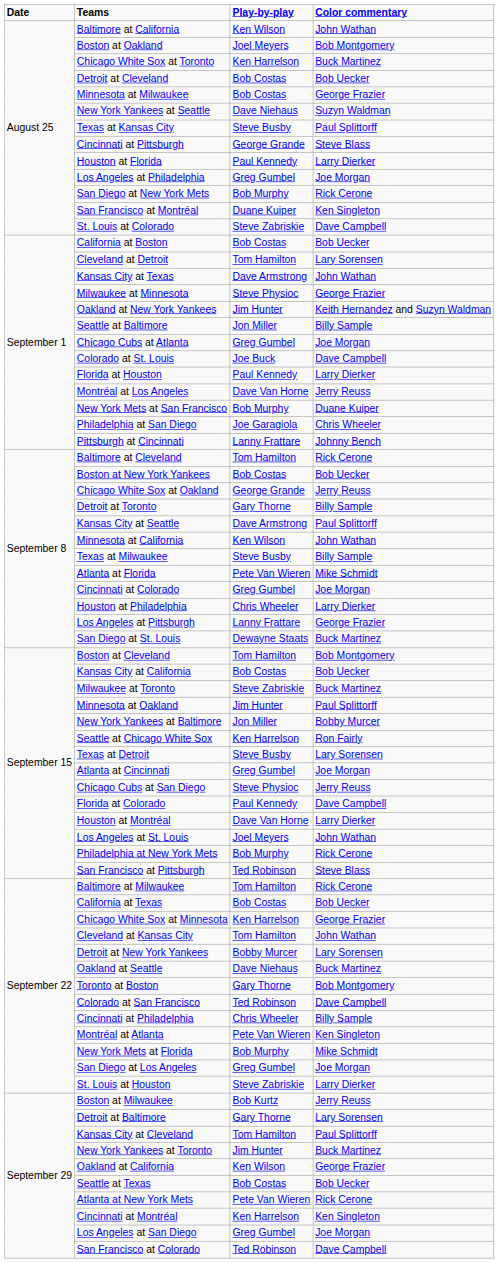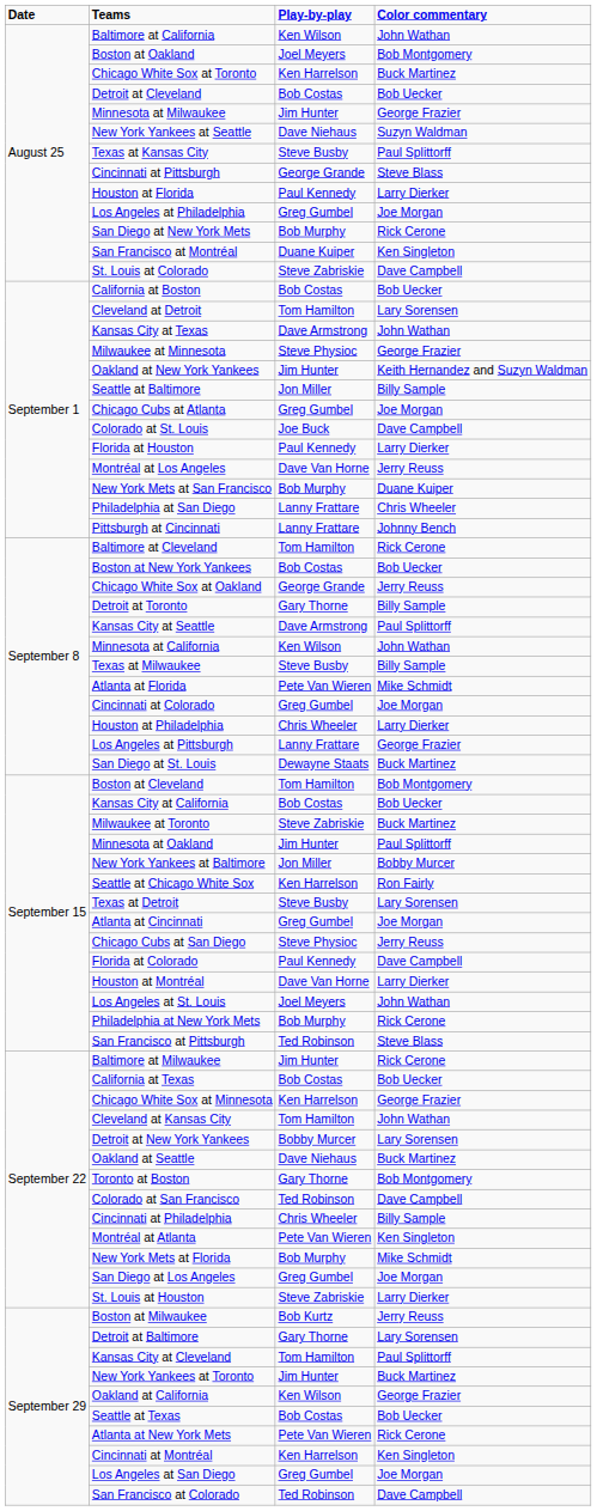Minnesota at Milwaukee | Play-by-play: Bob Costas -> Jim Hunter
Philadelphia at San Diego | Play-by-play: Joe Garagiola -> Lanny Frattare
Baltimore at Milwaukee | Play-by-play: Tom Hamilton -> Jim Hunter
